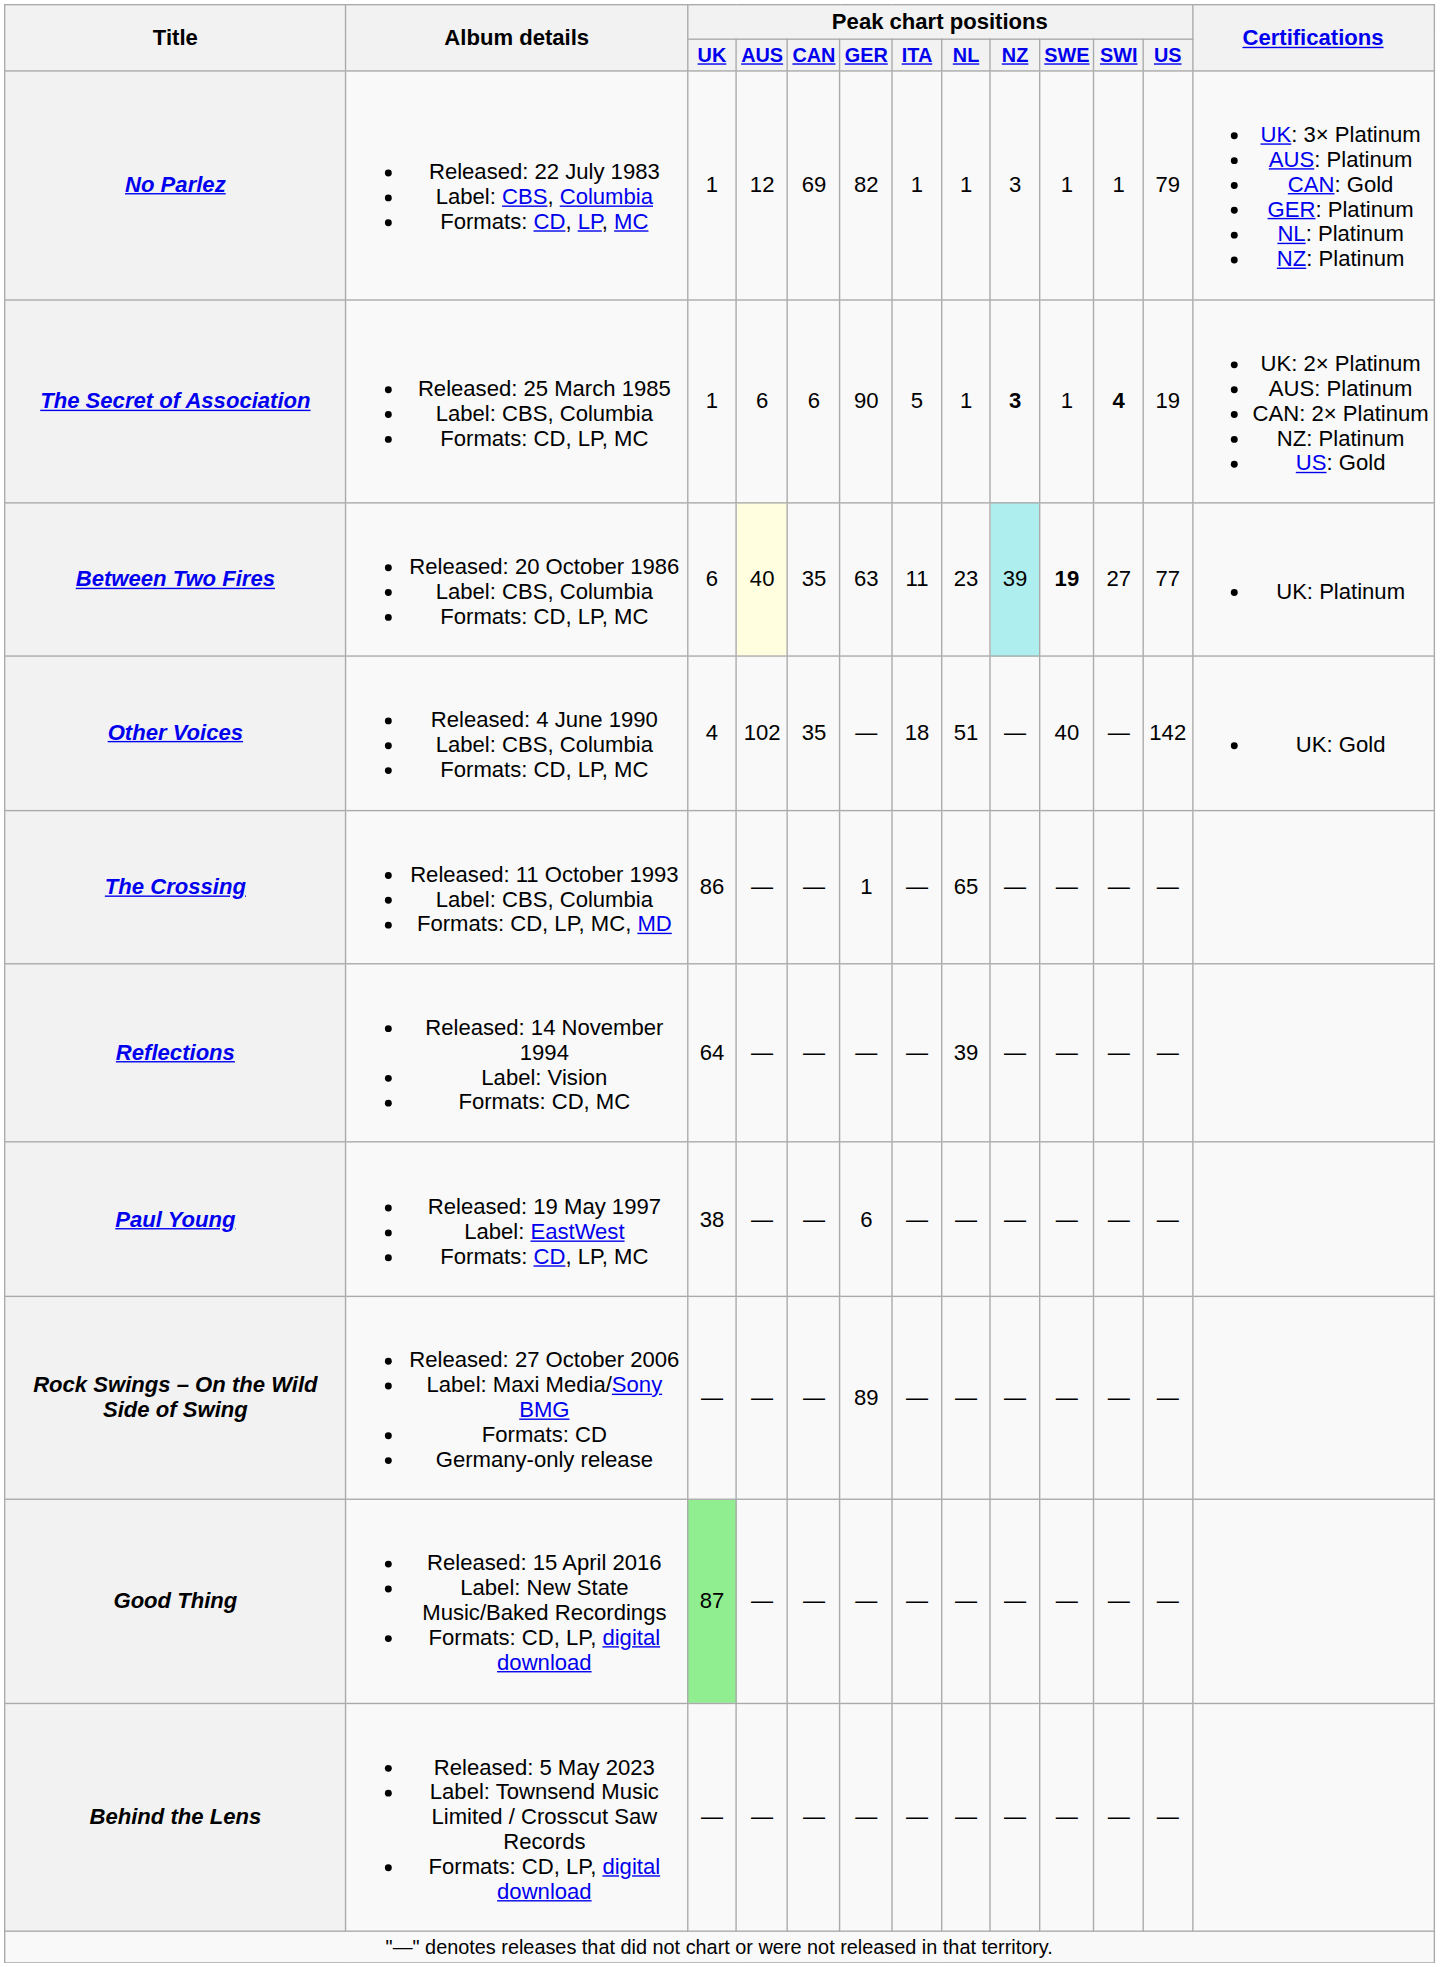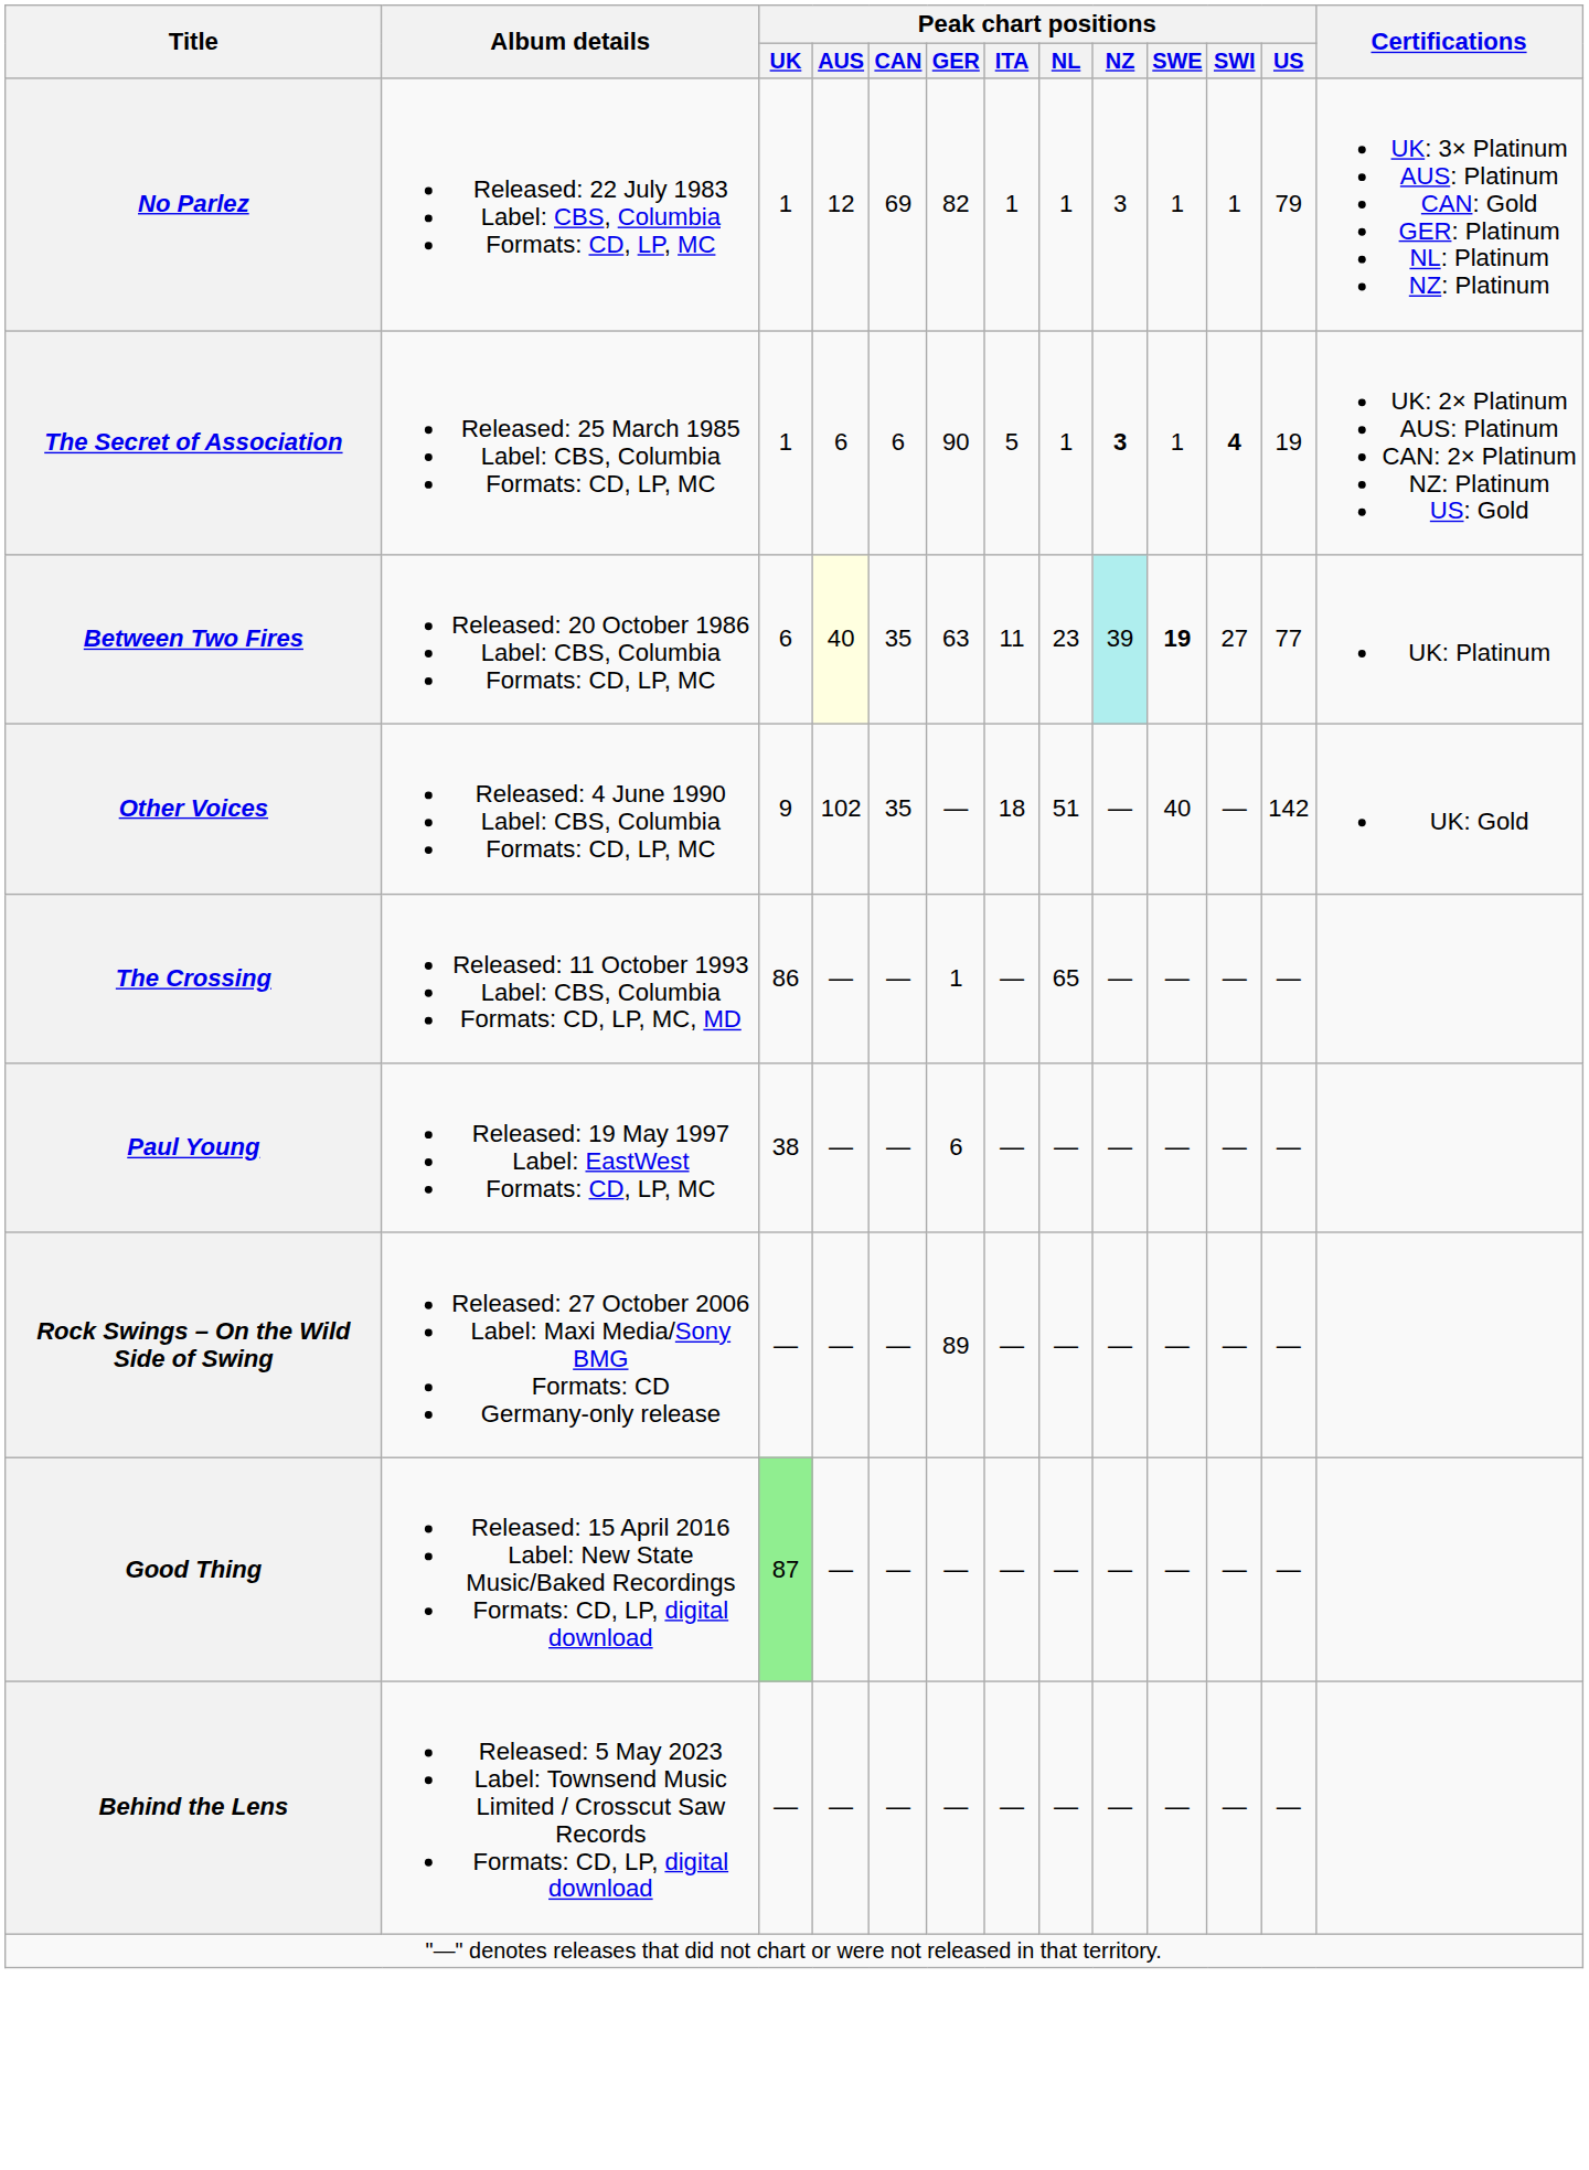Other Voices | Peak chart positions / UK: 4 -> 9
- row: Reflections | Released: 14 November 1994 Label: Vision Formats: CD, MC | 64 | — | — | — | — | 39 | — | — | — | —
